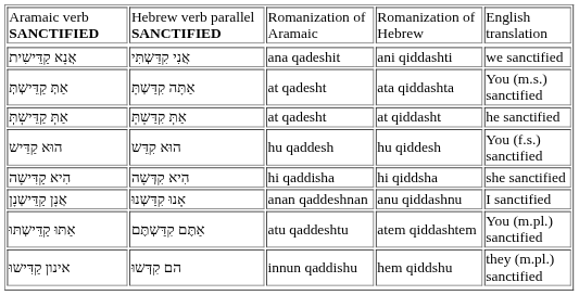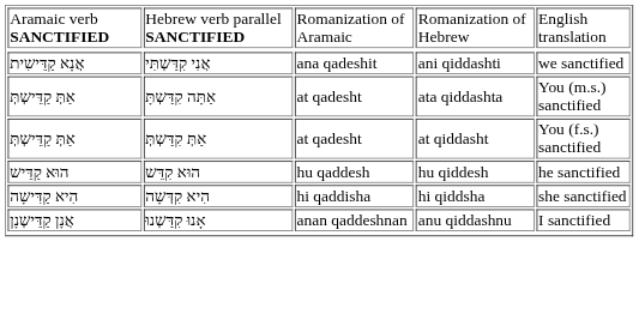אַתְּ קִדַּשְתְּ | column 5: he sanctified -> You (f.s.) sanctified
הוּא קִדֵּש | column 5: You (f.s.) sanctified -> he sanctified
- row: אַתּוּ קַדֵּישְתּוּ | אַתֶּם קִדַּשְתֶּם | atu qaddeshtu | atem qiddashtem | You (m.pl.) sanctified
- row: אינון קַדִּישוּ | הם קִדְּשוּ | innun qaddishu | hem qiddshu | they (m.pl.) sanctified
